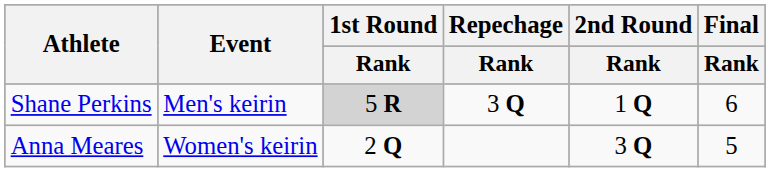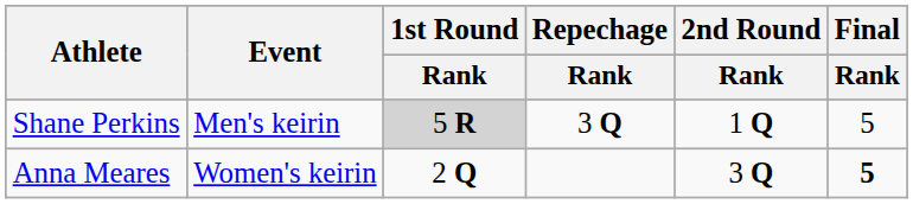Shane Perkins | Final / Rank: 6 -> 5
Anna Meares | Final / Rank: normal -> bold
